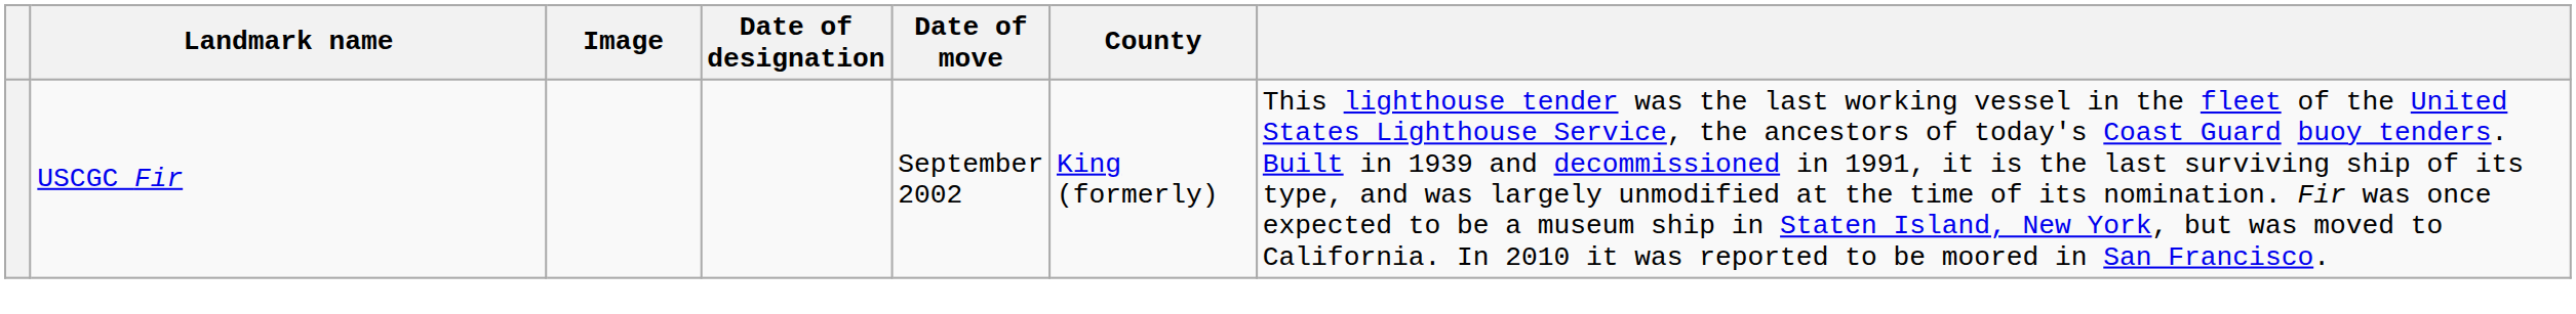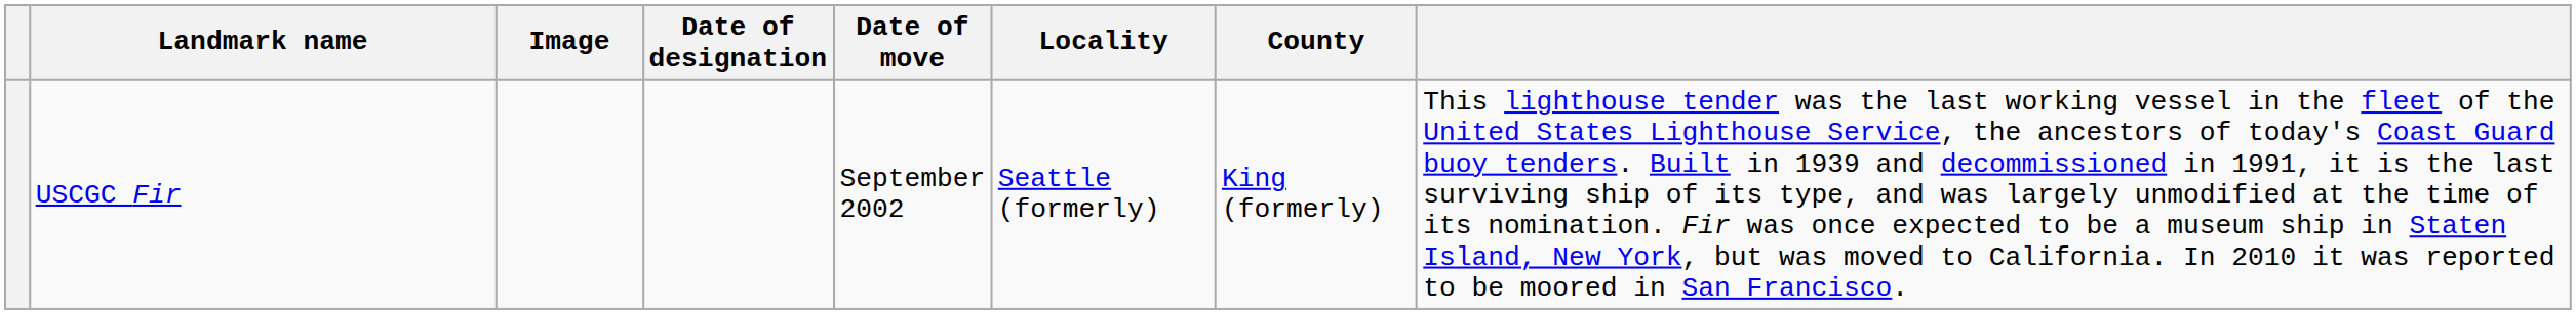+ column: Locality | Seattle (formerly)
